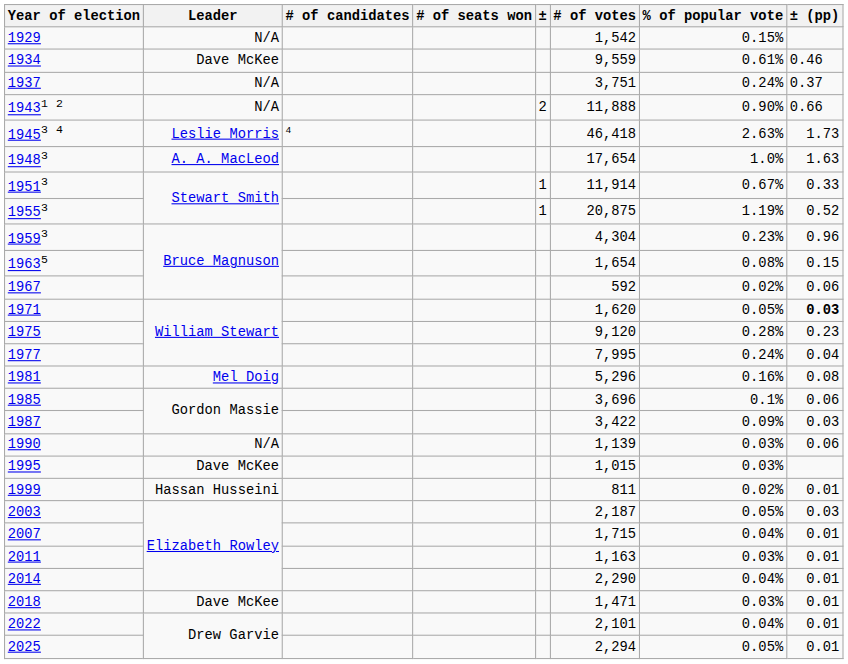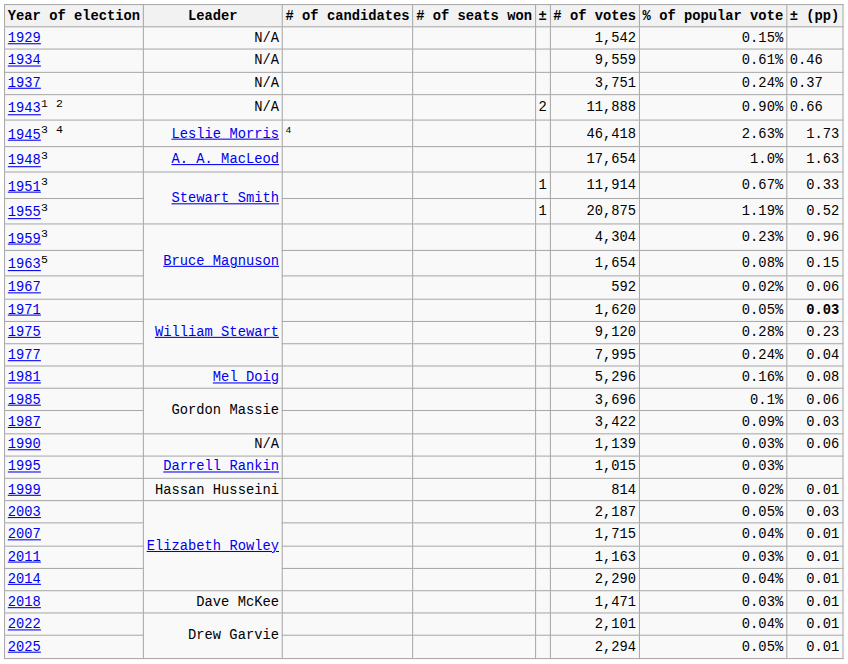1934 | Leader: Dave McKee -> N/A
1995 | Leader: Dave McKee -> Darrell Rankin
1999 | # of votes: 811 -> 814
